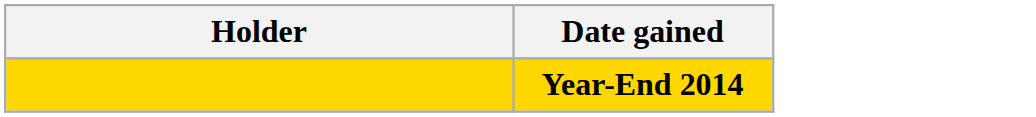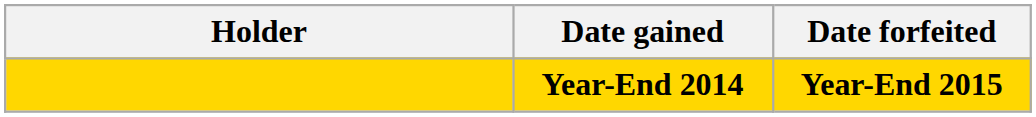+ column: Date forfeited | Year-End 2015
